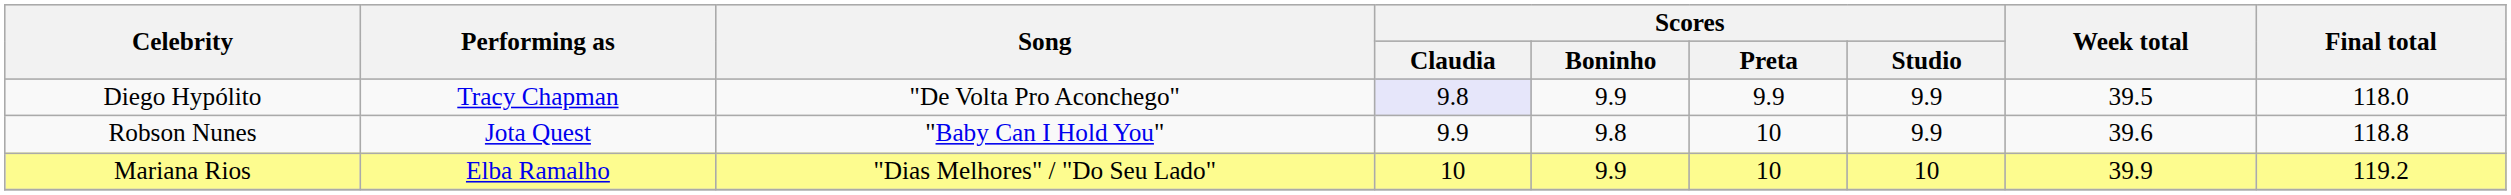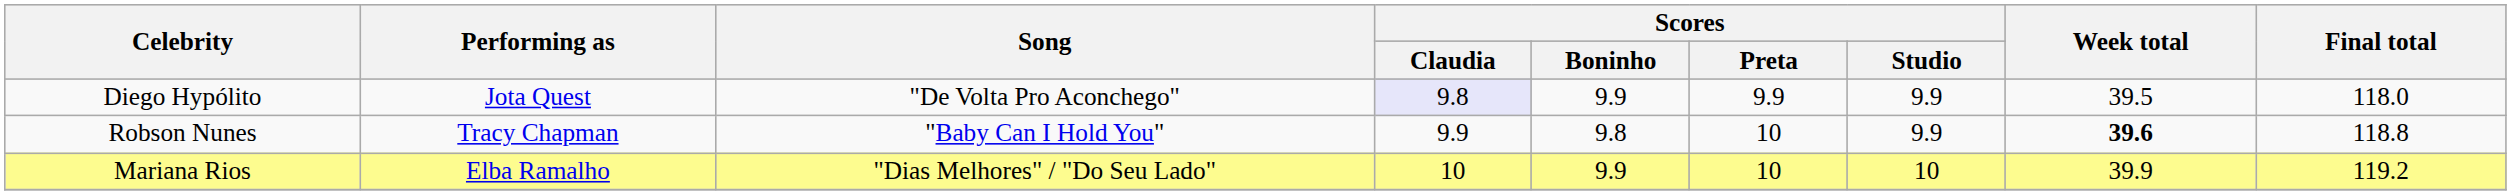Diego Hypólito | Performing as: Tracy Chapman -> Jota Quest
Robson Nunes | Performing as: Jota Quest -> Tracy Chapman
Robson Nunes | Week total: normal -> bold
